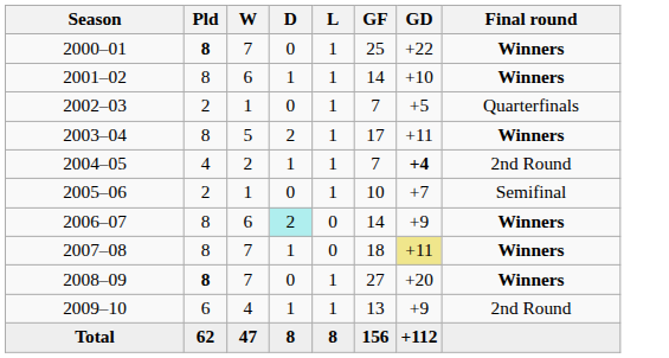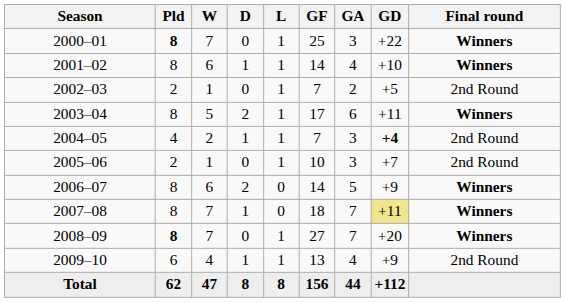+ column: GA | 3 | 4 | 2 | 6 | 3 | 3 | 5 | 7 | 7 | 4 | 44
2002–03 | Final round: Quarterfinals -> 2nd Round
2005–06 | Final round: Semifinal -> 2nd Round
2006–07 | D: paleturquoise background -> no background
